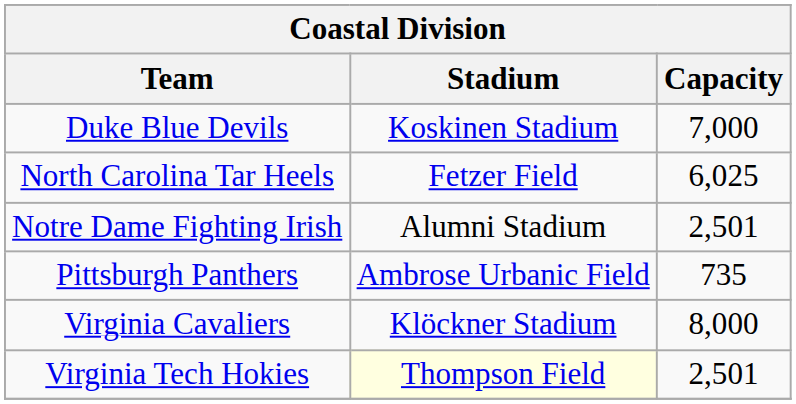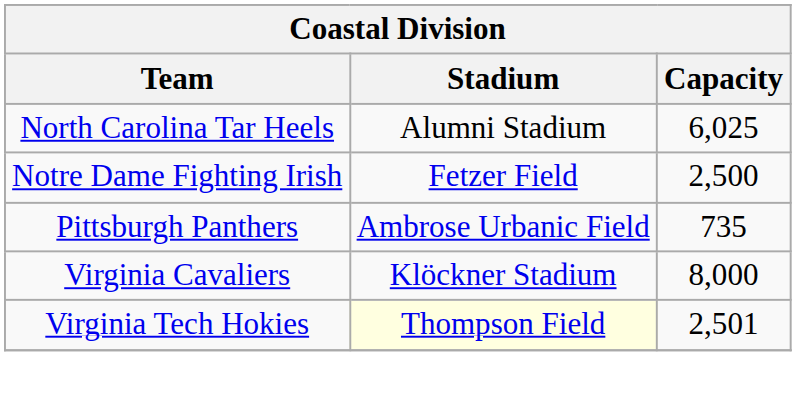- row: Duke Blue Devils | Koskinen Stadium | 7,000
North Carolina Tar Heels | Stadium: Fetzer Field -> Alumni Stadium
Notre Dame Fighting Irish | Stadium: Alumni Stadium -> Fetzer Field
Notre Dame Fighting Irish | Capacity: 2,501 -> 2,500
